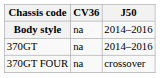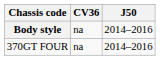- row: 370GT | na | 2014–2016
370GT FOUR | J50: crossover -> 2014–2016
